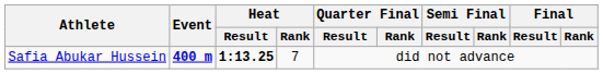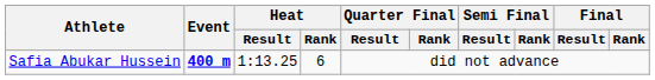Safia Abukar Hussein | Heat / Result: bold -> normal
Safia Abukar Hussein | Heat / Rank: 7 -> 6
